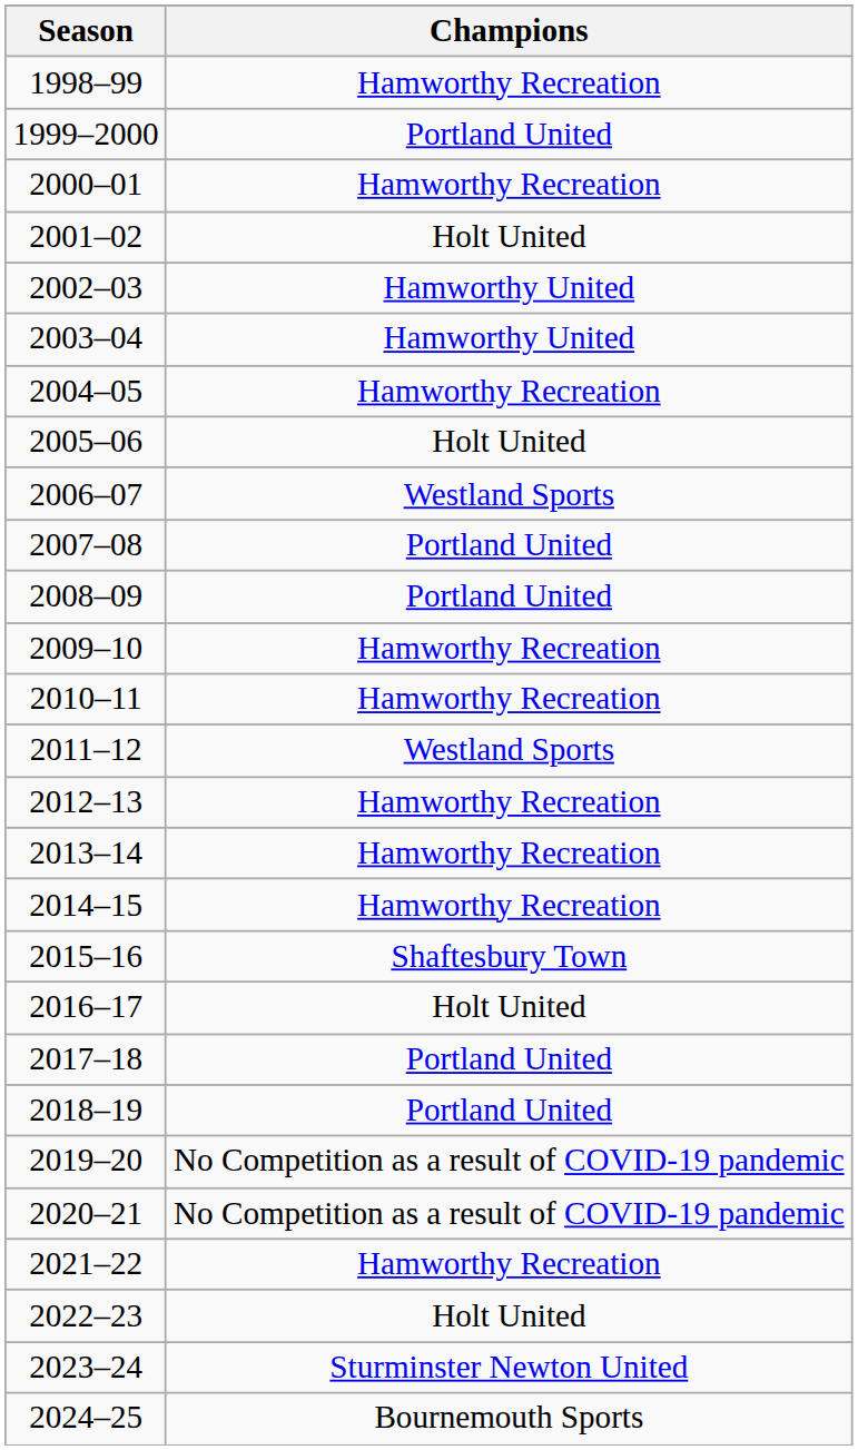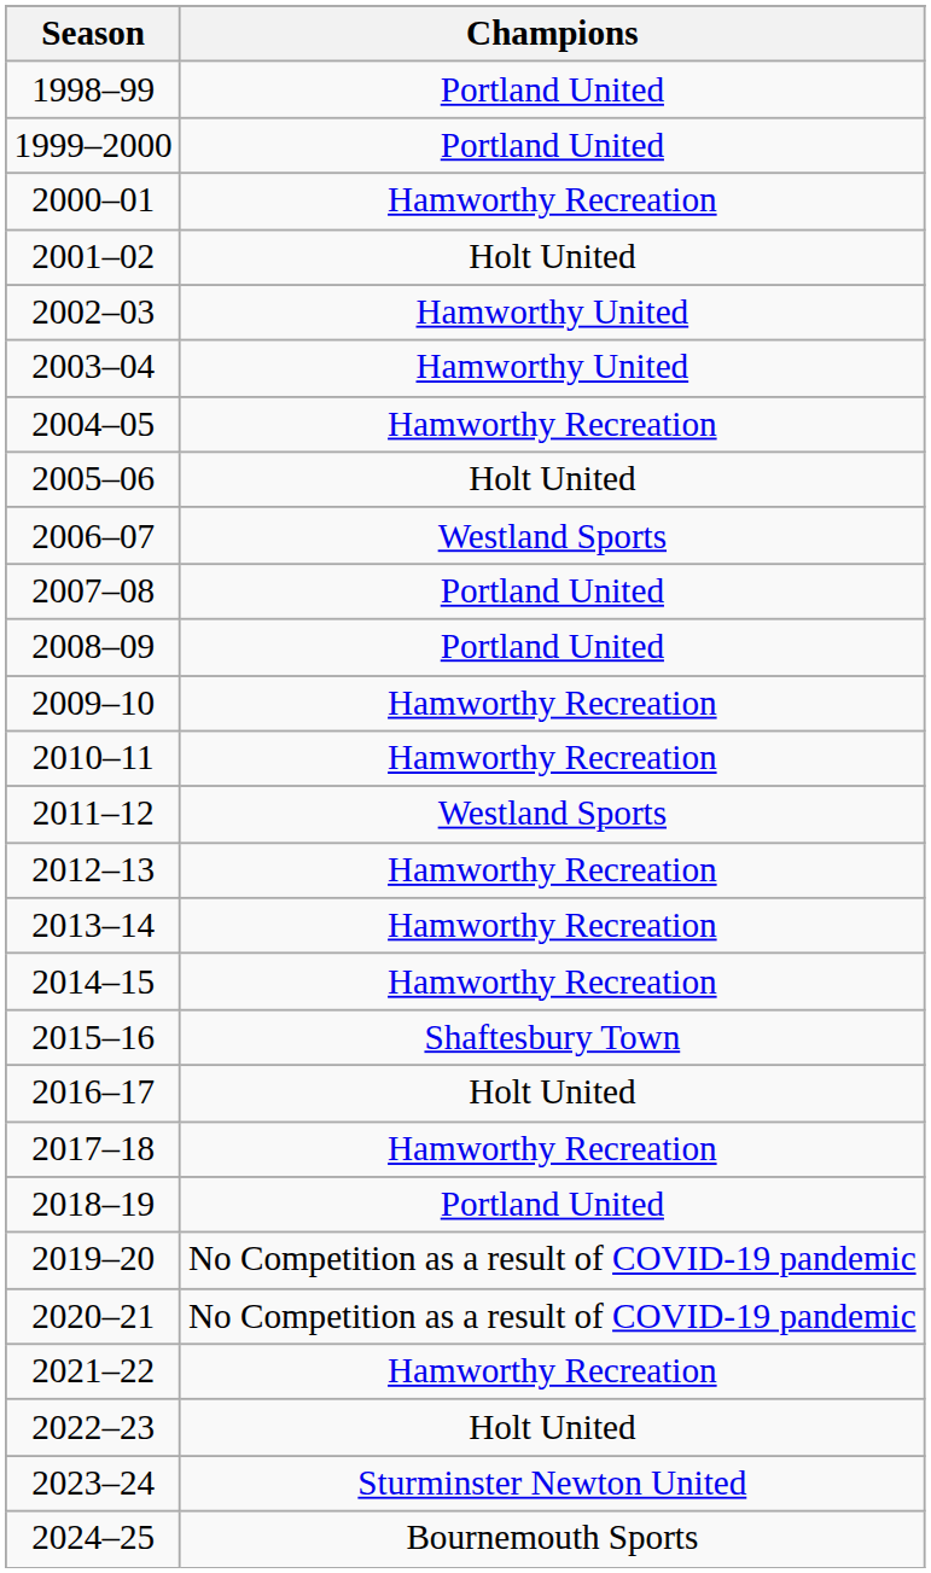1998–99 | Champions: Hamworthy Recreation -> Portland United
2017–18 | Champions: Portland United -> Hamworthy Recreation
